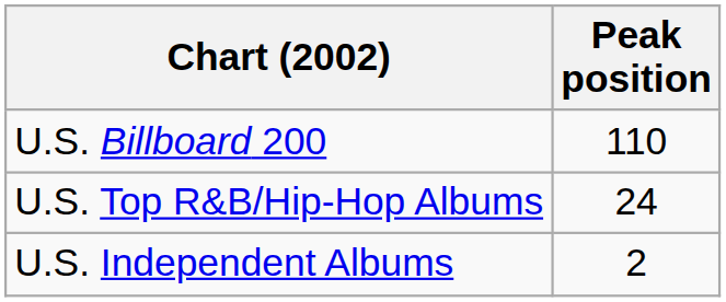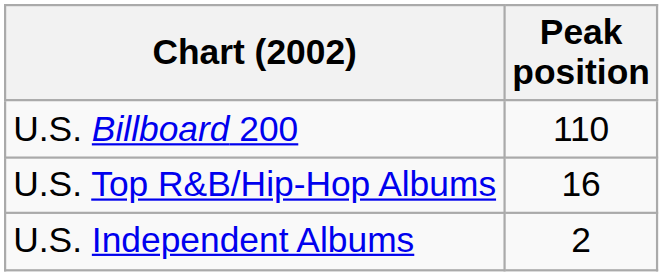U.S. Top R&B/Hip-Hop Albums | Peak position: 24 -> 16
